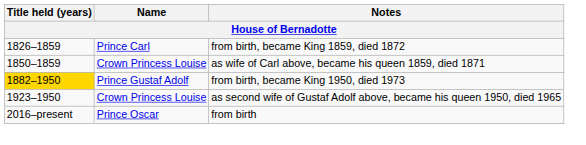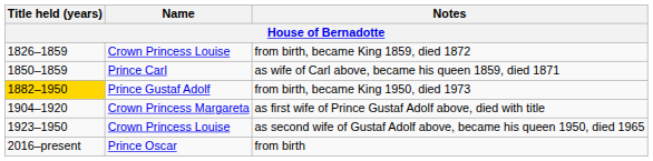from birth, became King 1859, died 1872 | Name: Prince Carl -> Crown Princess Louise
as wife of Carl above, became his queen 1859, died 1871 | Name: Crown Princess Louise -> Prince Carl
+ row: 1904–1920 | Crown Princess Margareta | as first wife of Prince Gustaf Adolf above, died with title
